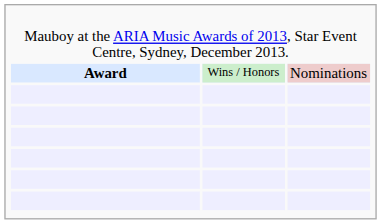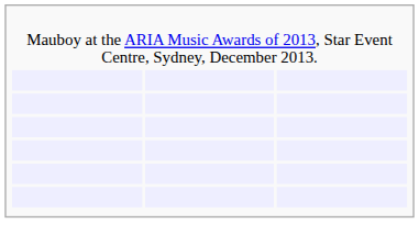- row: Award | Wins / Honors | Nominations
